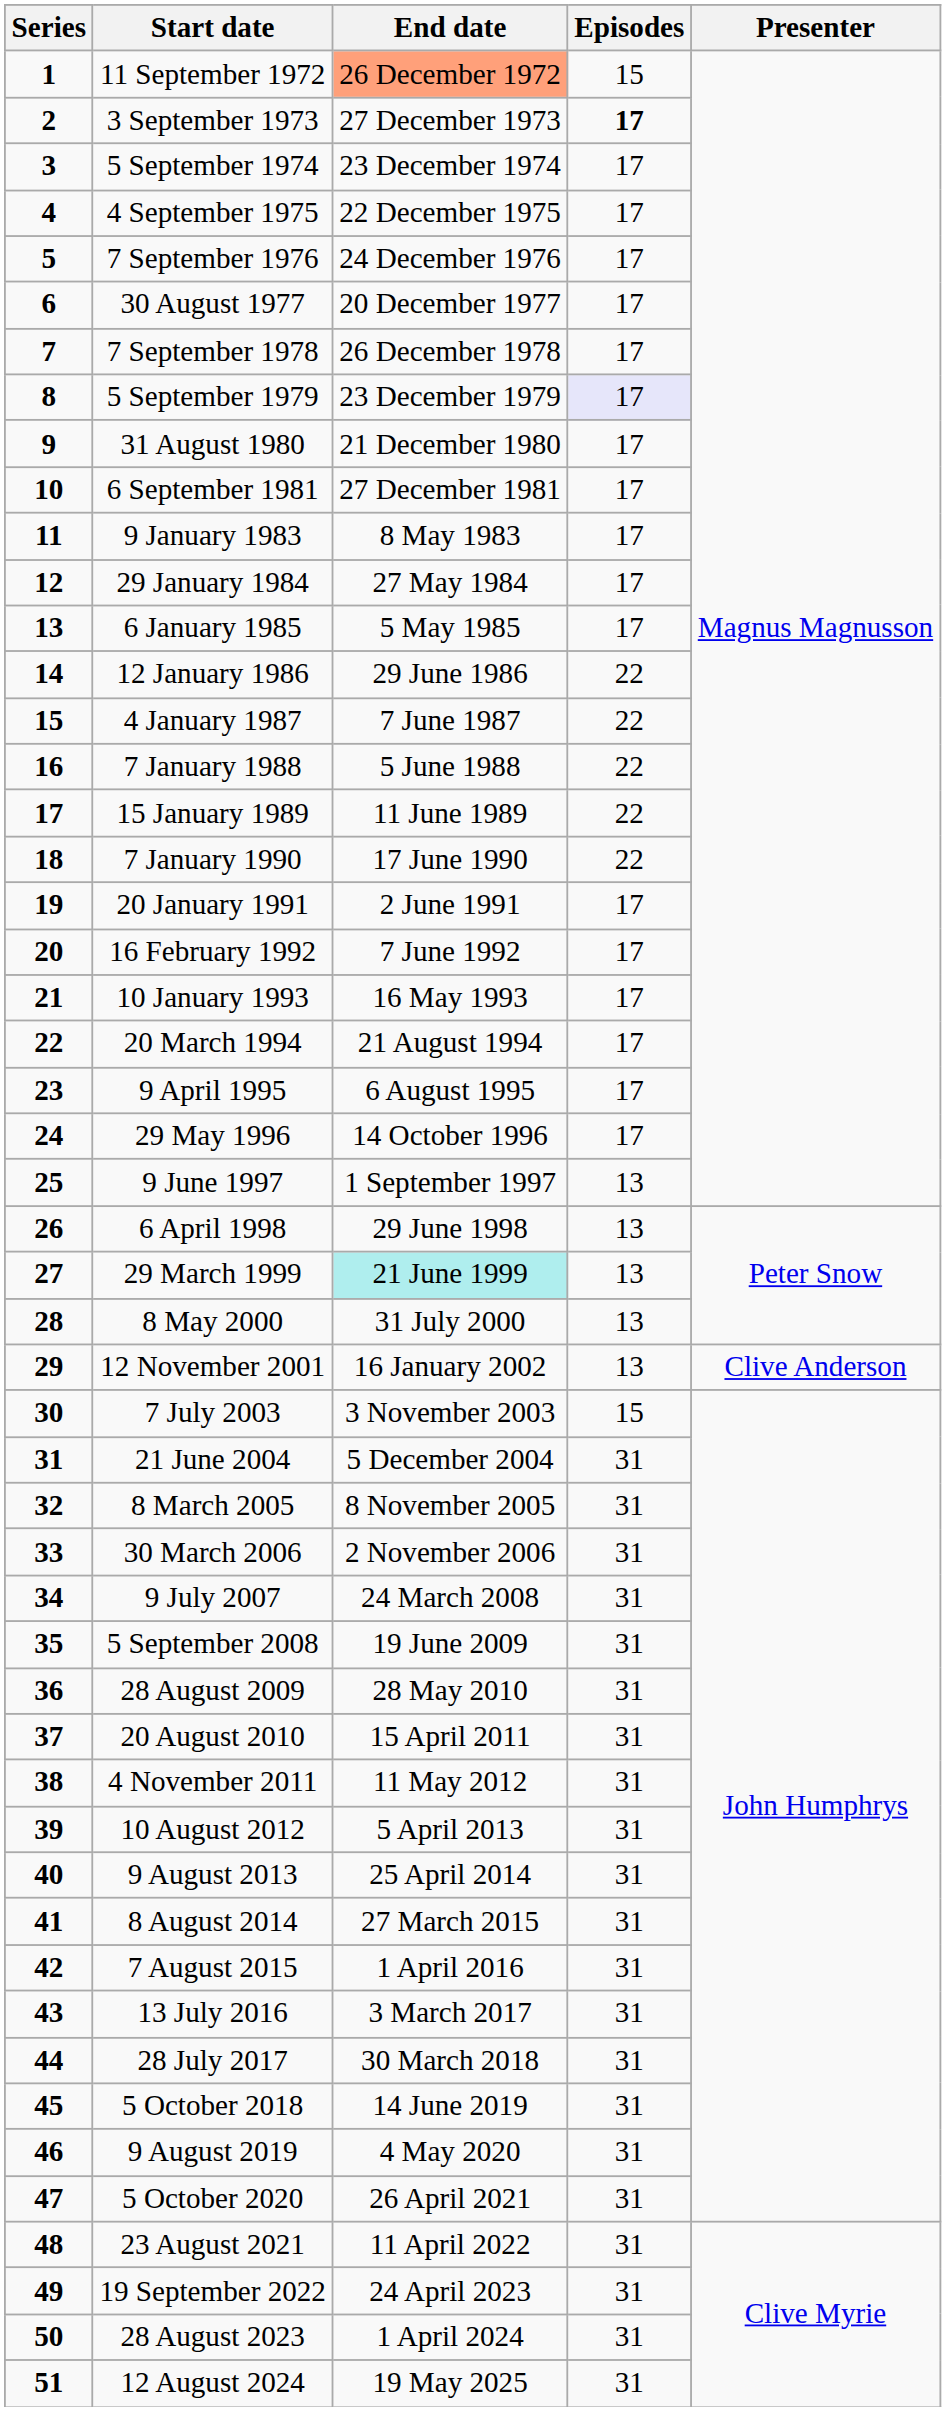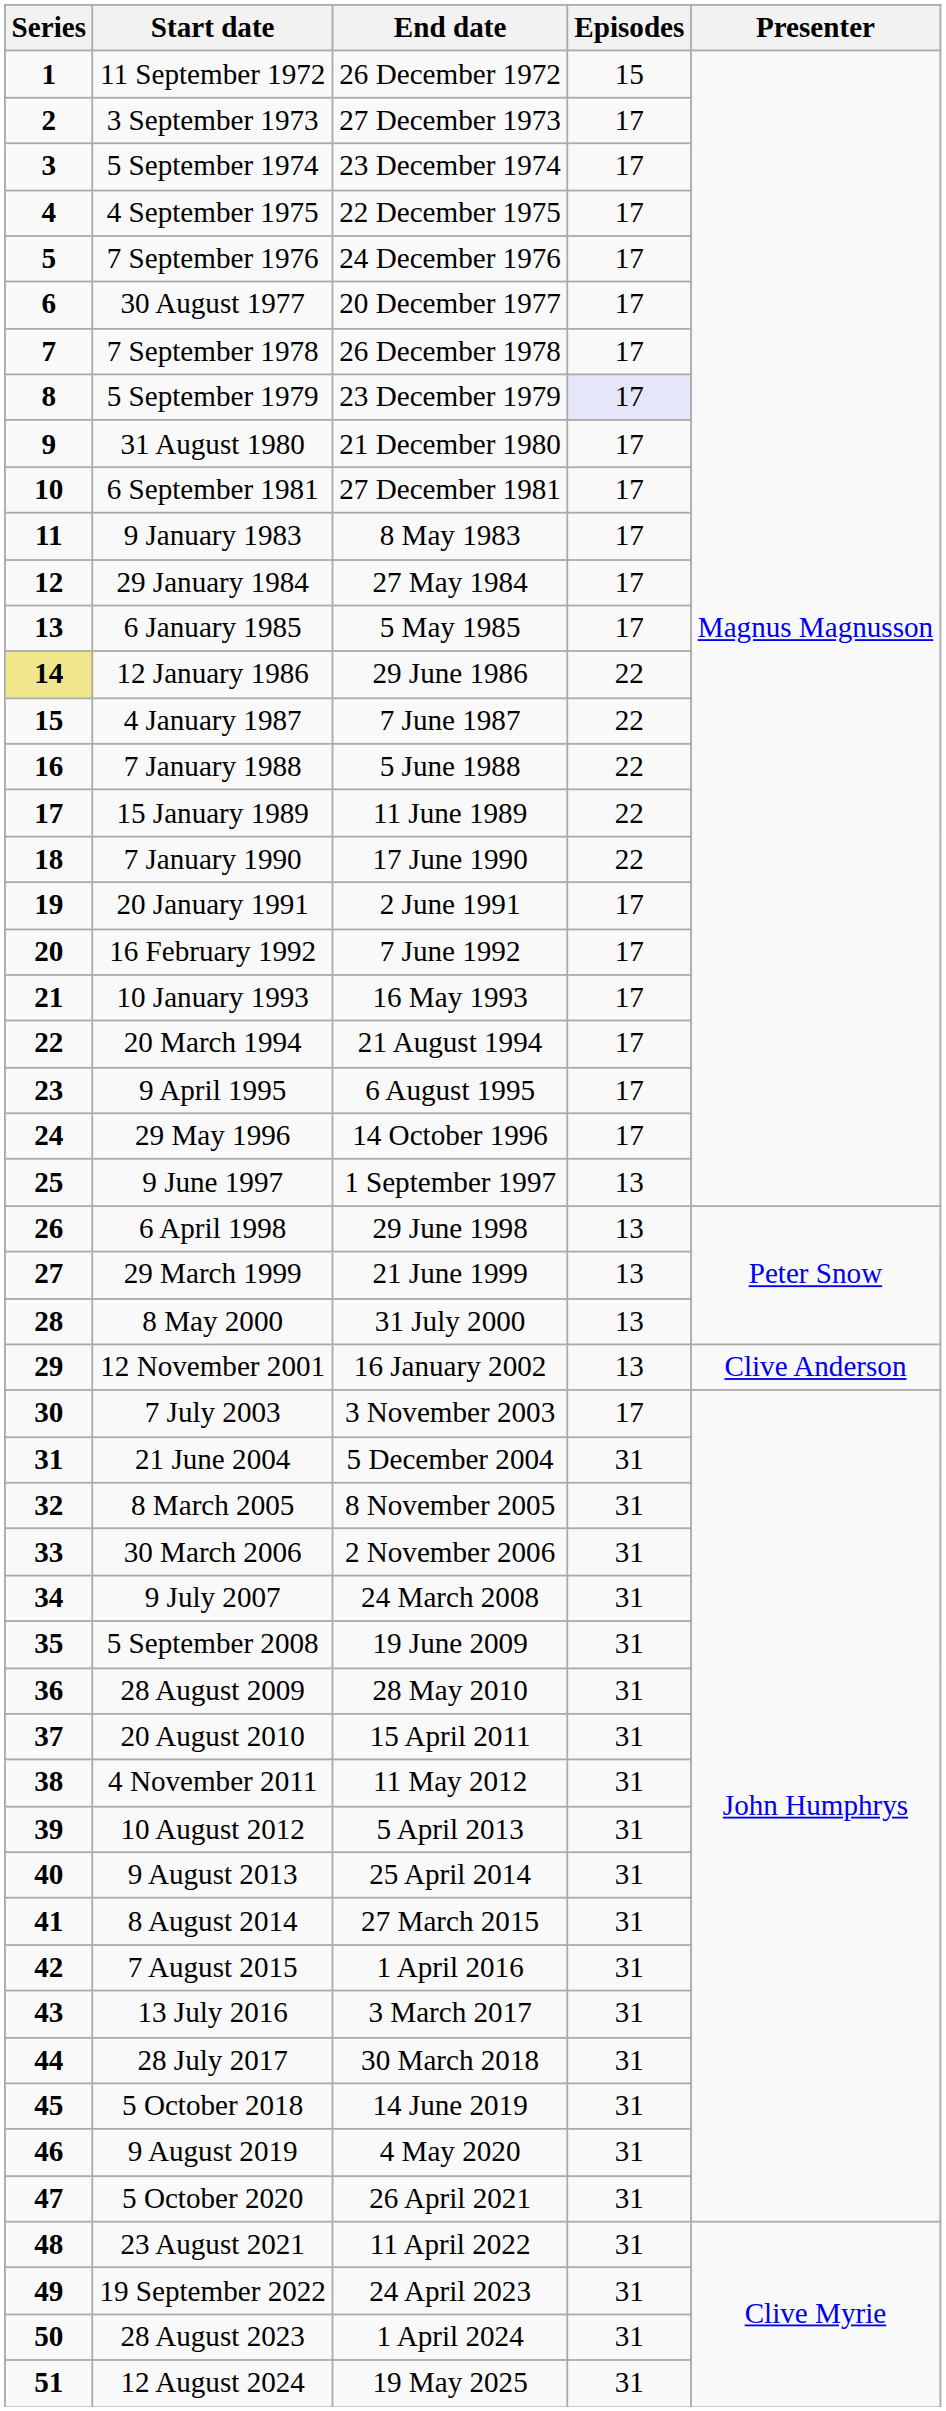11 September 1972 | End date: lightsalmon background -> no background
3 September 1973 | Episodes: bold -> normal
12 January 1986 | Series: no background -> khaki background
29 March 1999 | End date: paleturquoise background -> no background
7 July 2003 | Episodes: 15 -> 17
